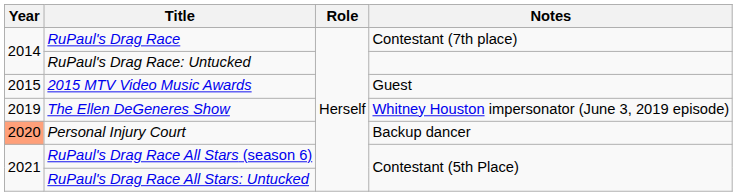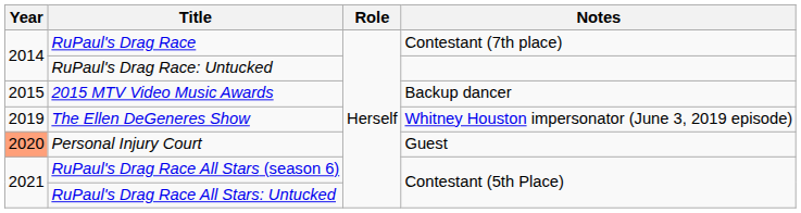2015 MTV Video Music Awards | Notes: Guest -> Backup dancer
Personal Injury Court | Notes: Backup dancer -> Guest
